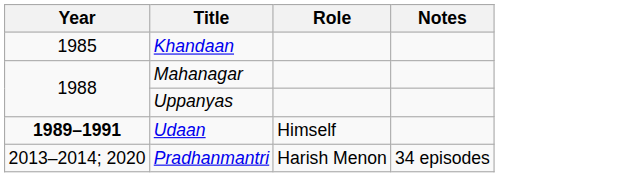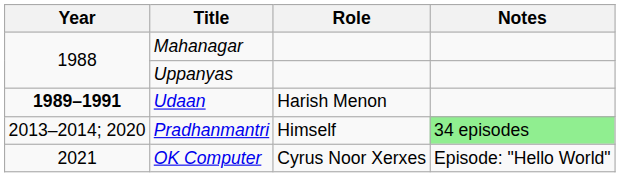- row: 1985 | Khandaan
Udaan | Role: Himself -> Harish Menon
Pradhanmantri | Role: Harish Menon -> Himself
Pradhanmantri | Notes: no background -> lightgreen background
+ row: 2021 | OK Computer | Cyrus Noor Xerxes | Episode: "Hello World"
